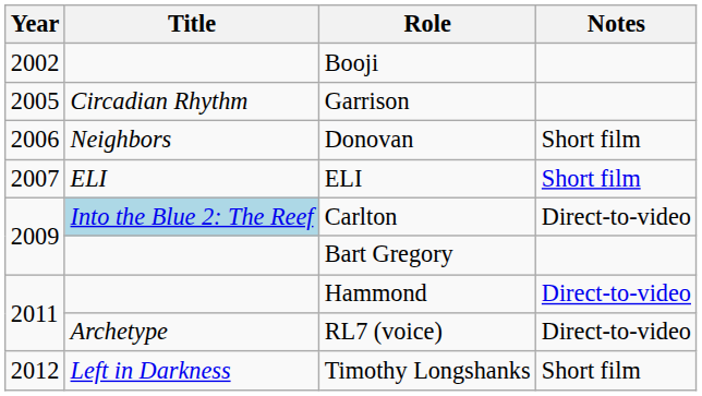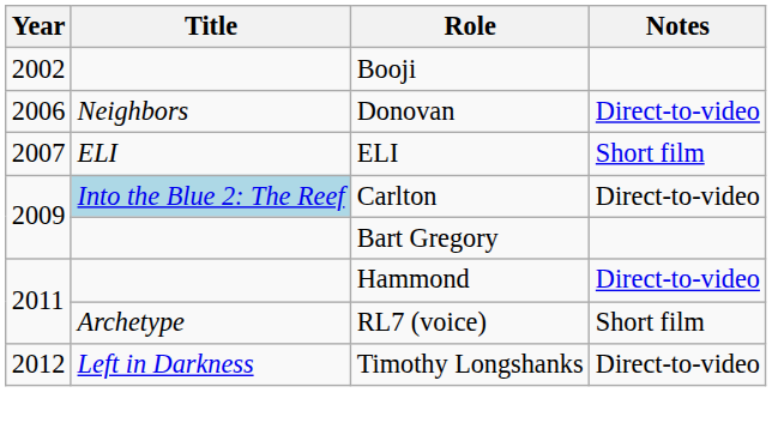- row: 2005 | Circadian Rhythm | Garrison
Donovan | Notes: Short film -> Direct-to-video
RL7 (voice) | Notes: Direct-to-video -> Short film
Timothy Longshanks | Notes: Short film -> Direct-to-video
